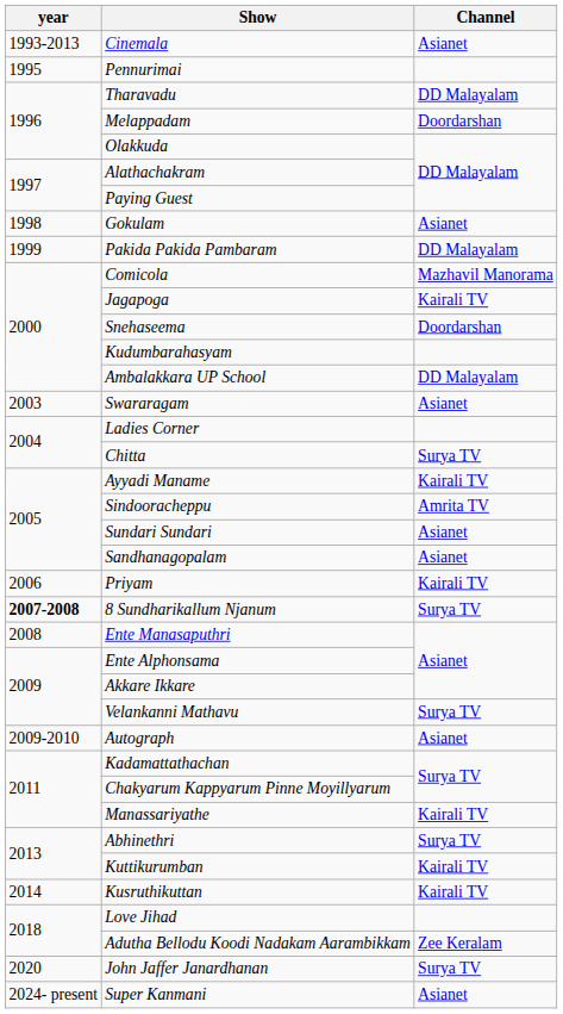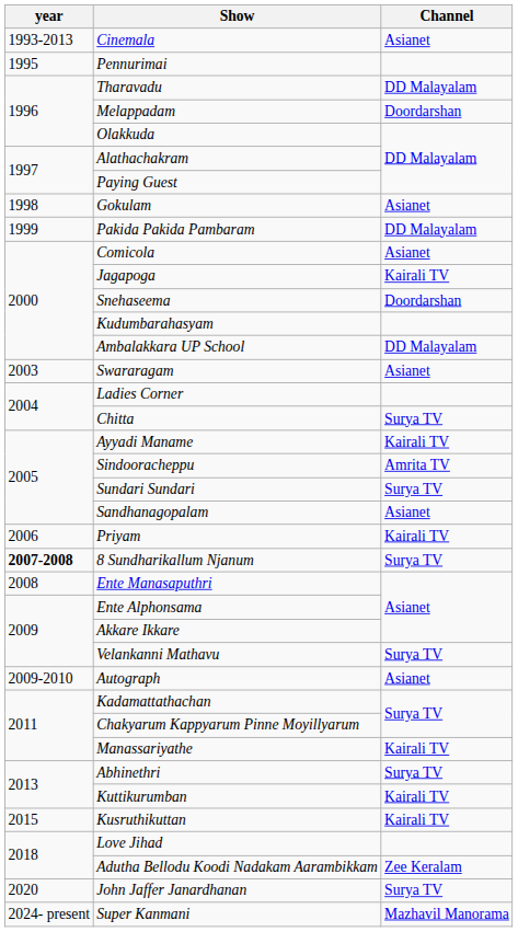Comicola | Channel: Mazhavil Manorama -> Asianet
Sundari Sundari | Channel: Asianet -> Surya TV
Kusruthikuttan | year: 2014 -> 2015
Super Kanmani | Channel: Asianet -> Mazhavil Manorama
